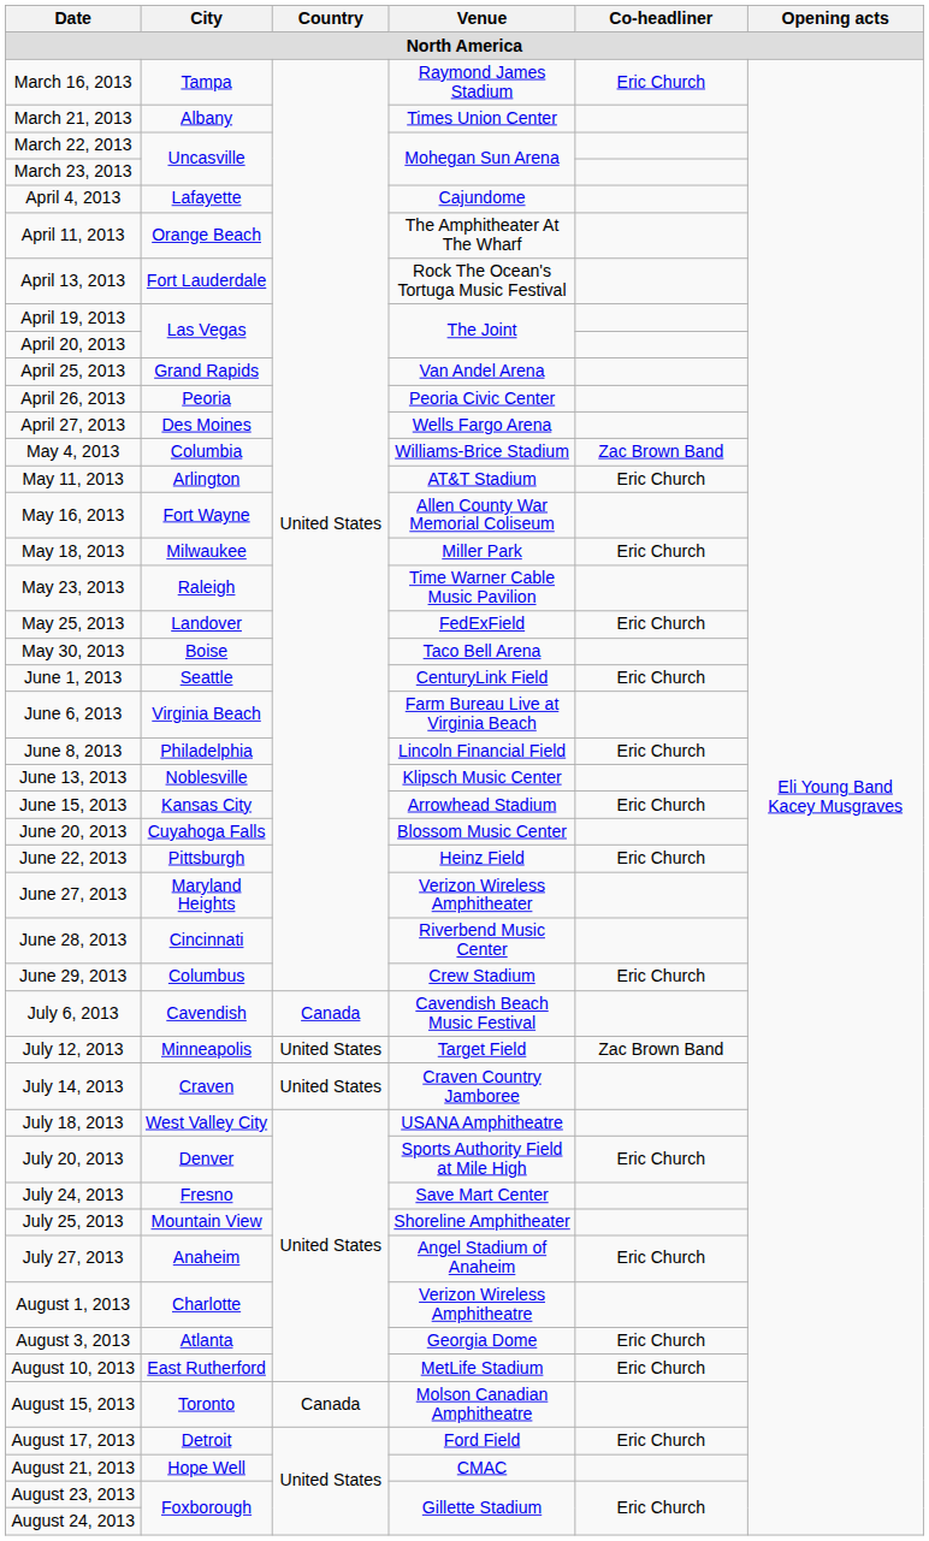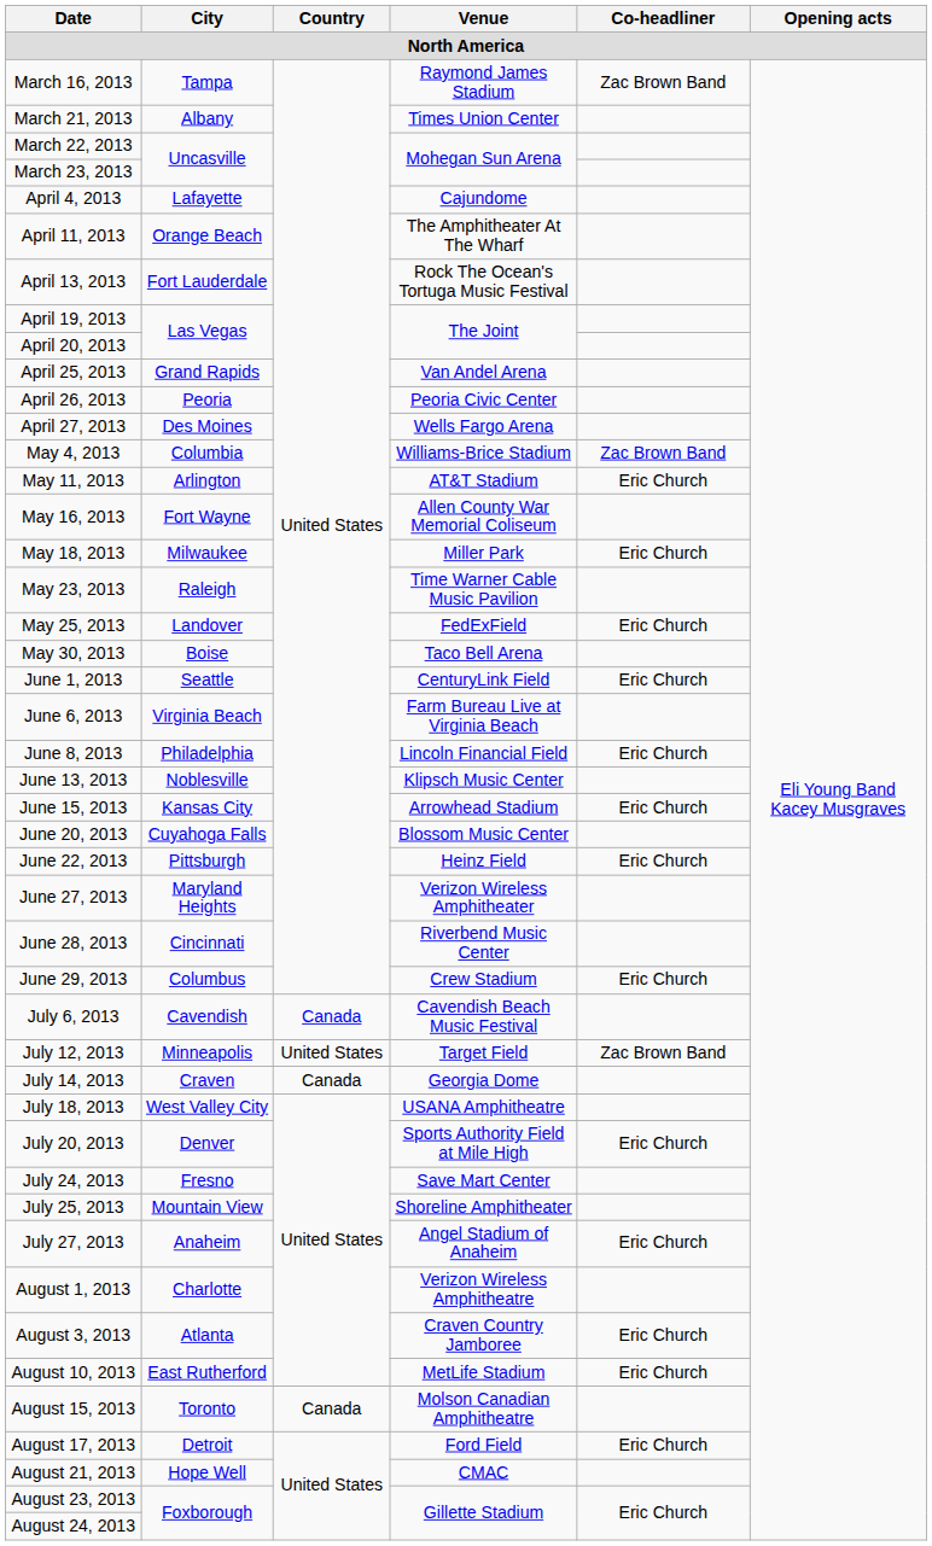March 16, 2013 | Co-headliner: Eric Church -> Zac Brown Band
July 14, 2013 | Country: United States -> Canada
July 14, 2013 | Venue: Craven Country Jamboree -> Georgia Dome
August 3, 2013 | Venue: Georgia Dome -> Craven Country Jamboree
